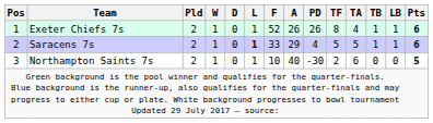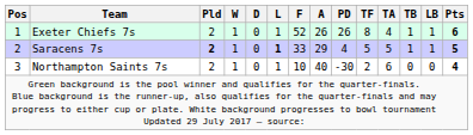Saracens 7s | Pld: normal -> bold
Saracens 7s | Pts: 6 -> 5
Northampton Saints 7s | Pts: 5 -> 4
